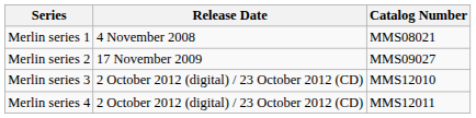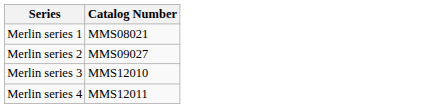- column: Release Date | 4 November 2008 | 17 November 2009 | 2 October 2012 (digital) / 23 October 2012 (CD) | 2 October 2012 (digital) / 23 October 2012 (CD)
